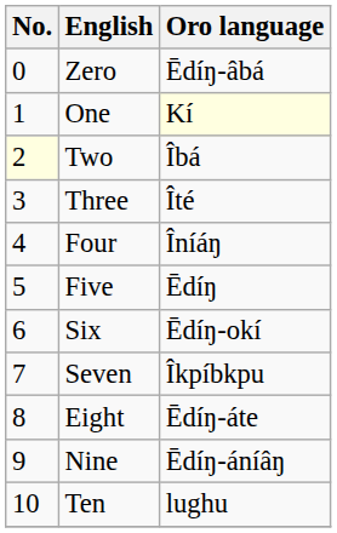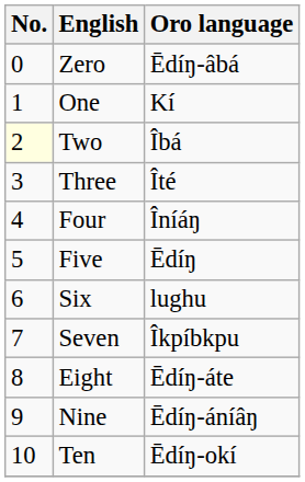One | Oro language: lightyellow background -> no background
Six | Oro language: Ēdíŋ-okí -> lughu
Ten | Oro language: lughu -> Ēdíŋ-okí
